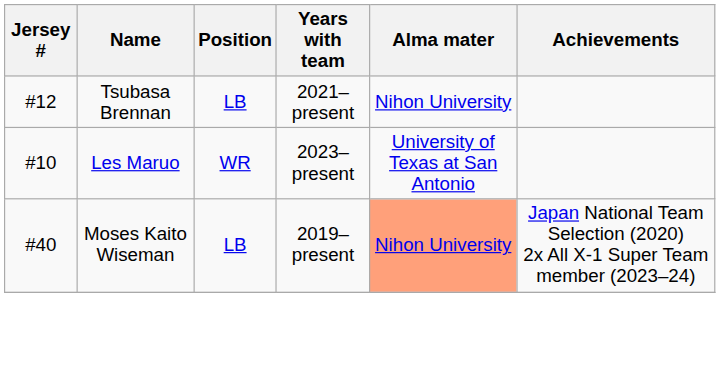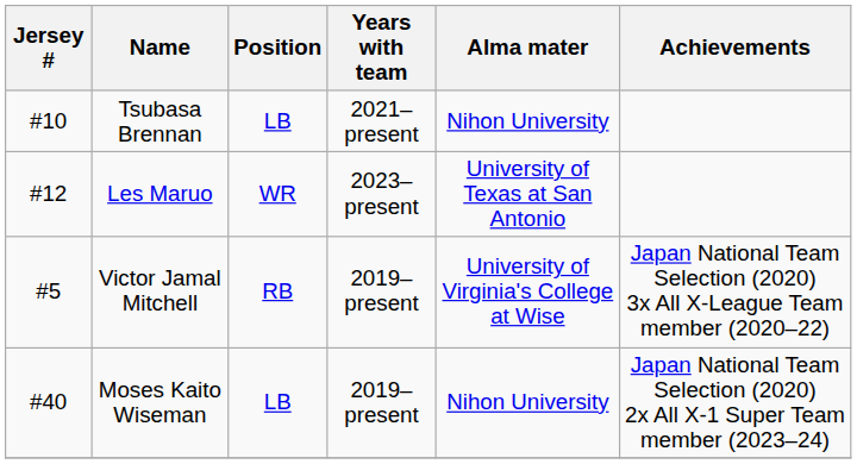Tsubasa Brennan | Jersey #: #12 -> #10
Les Maruo | Jersey #: #10 -> #12
+ row: #5 | Victor Jamal Mitchell | RB | 2019–present | University of Virginia's College at Wise | Japan National Team Selection (2020) 3x All X-League Team member (2020–22)
Moses Kaito Wiseman | Alma mater: lightsalmon background -> no background
